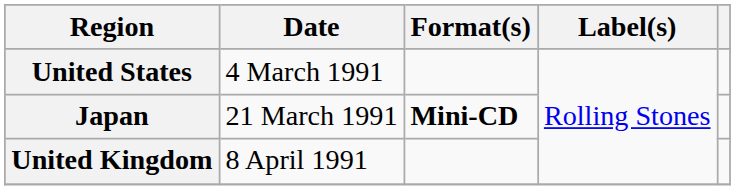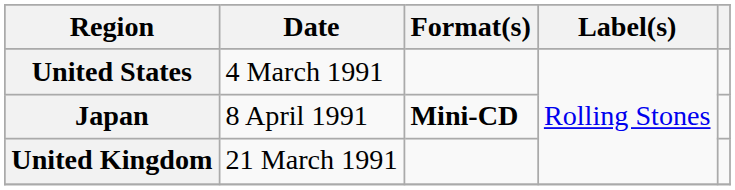Japan | Date: 21 March 1991 -> 8 April 1991
United Kingdom | Date: 8 April 1991 -> 21 March 1991
